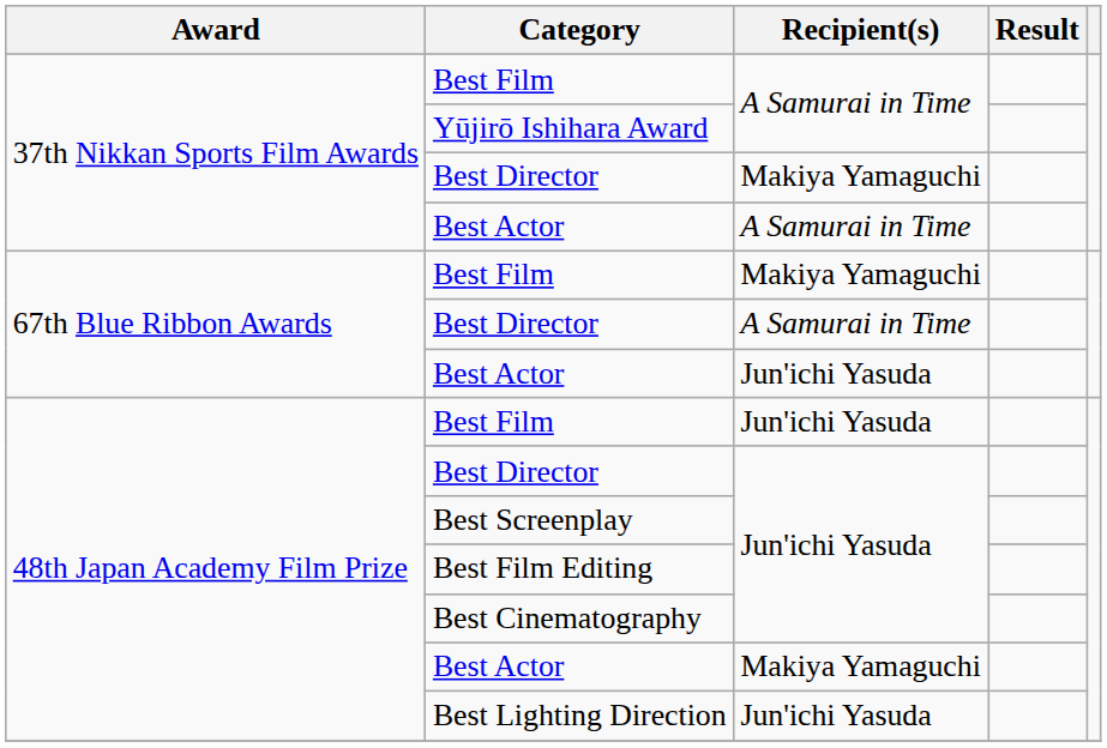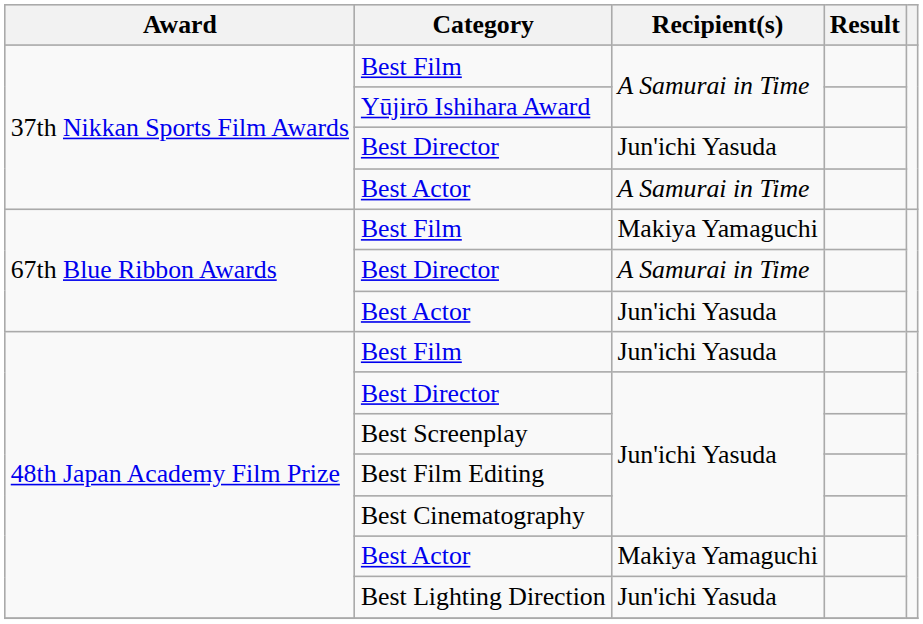37th Nikkan Sports Film Awards / Best Director | Recipient(s): Makiya Yamaguchi -> Jun'ichi Yasuda
